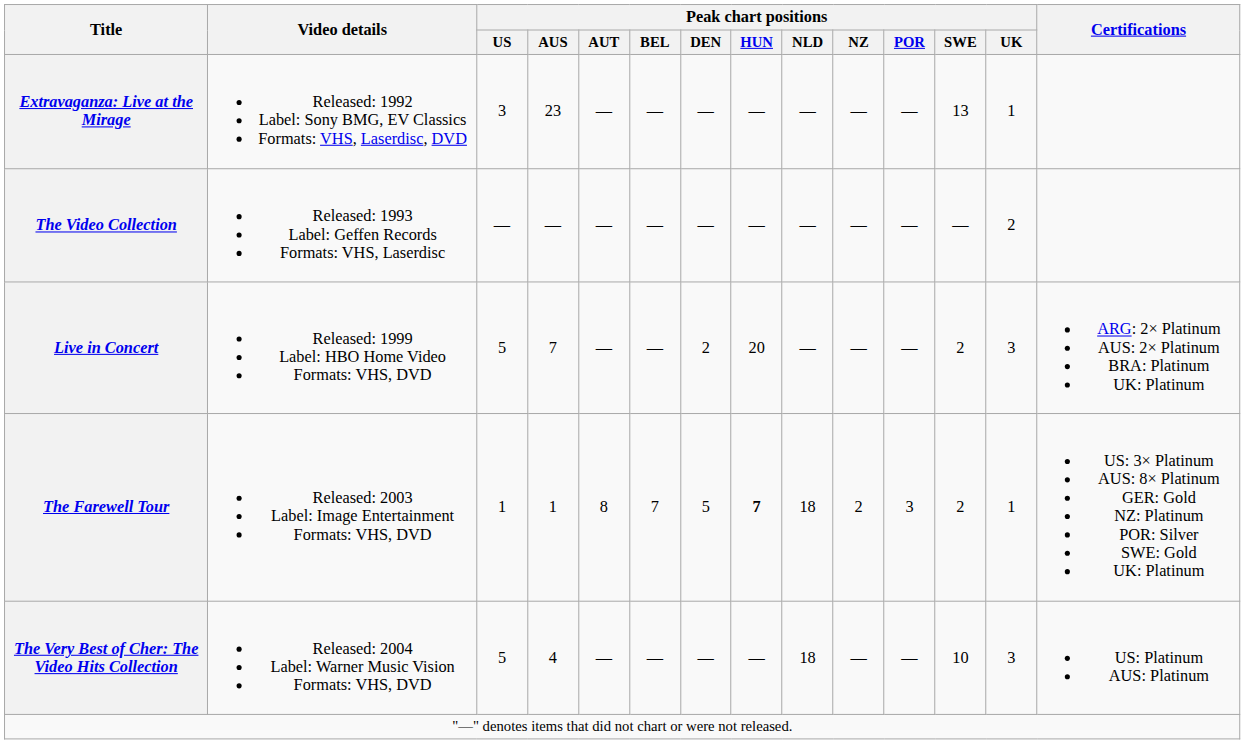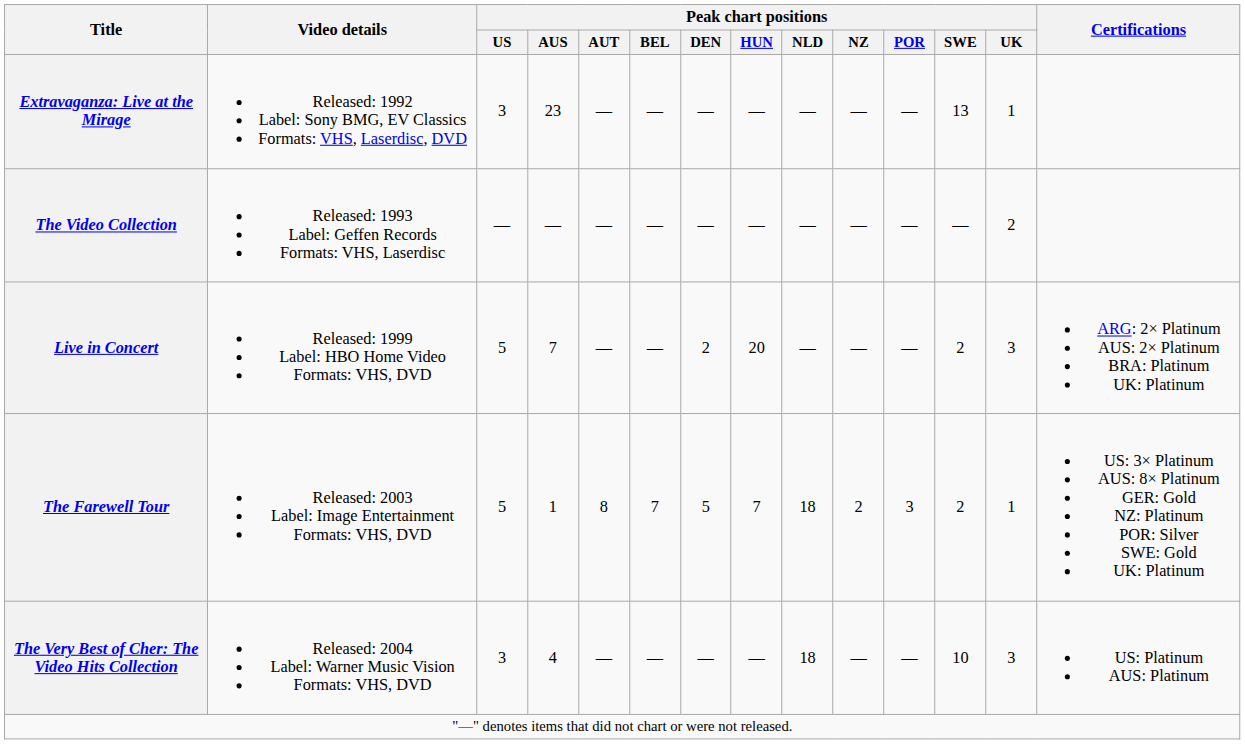The Farewell Tour | Peak chart positions / US: 1 -> 5
The Farewell Tour | Peak chart positions / HUN: bold -> normal
The Very Best of Cher: The Video Hits Collection | Peak chart positions / US: 5 -> 3
